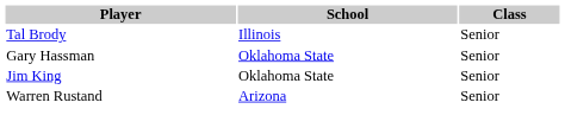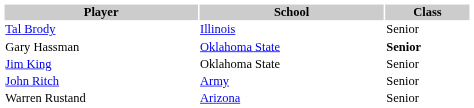Gary Hassman | Class: normal -> bold
+ row: John Ritch | Army | Senior
